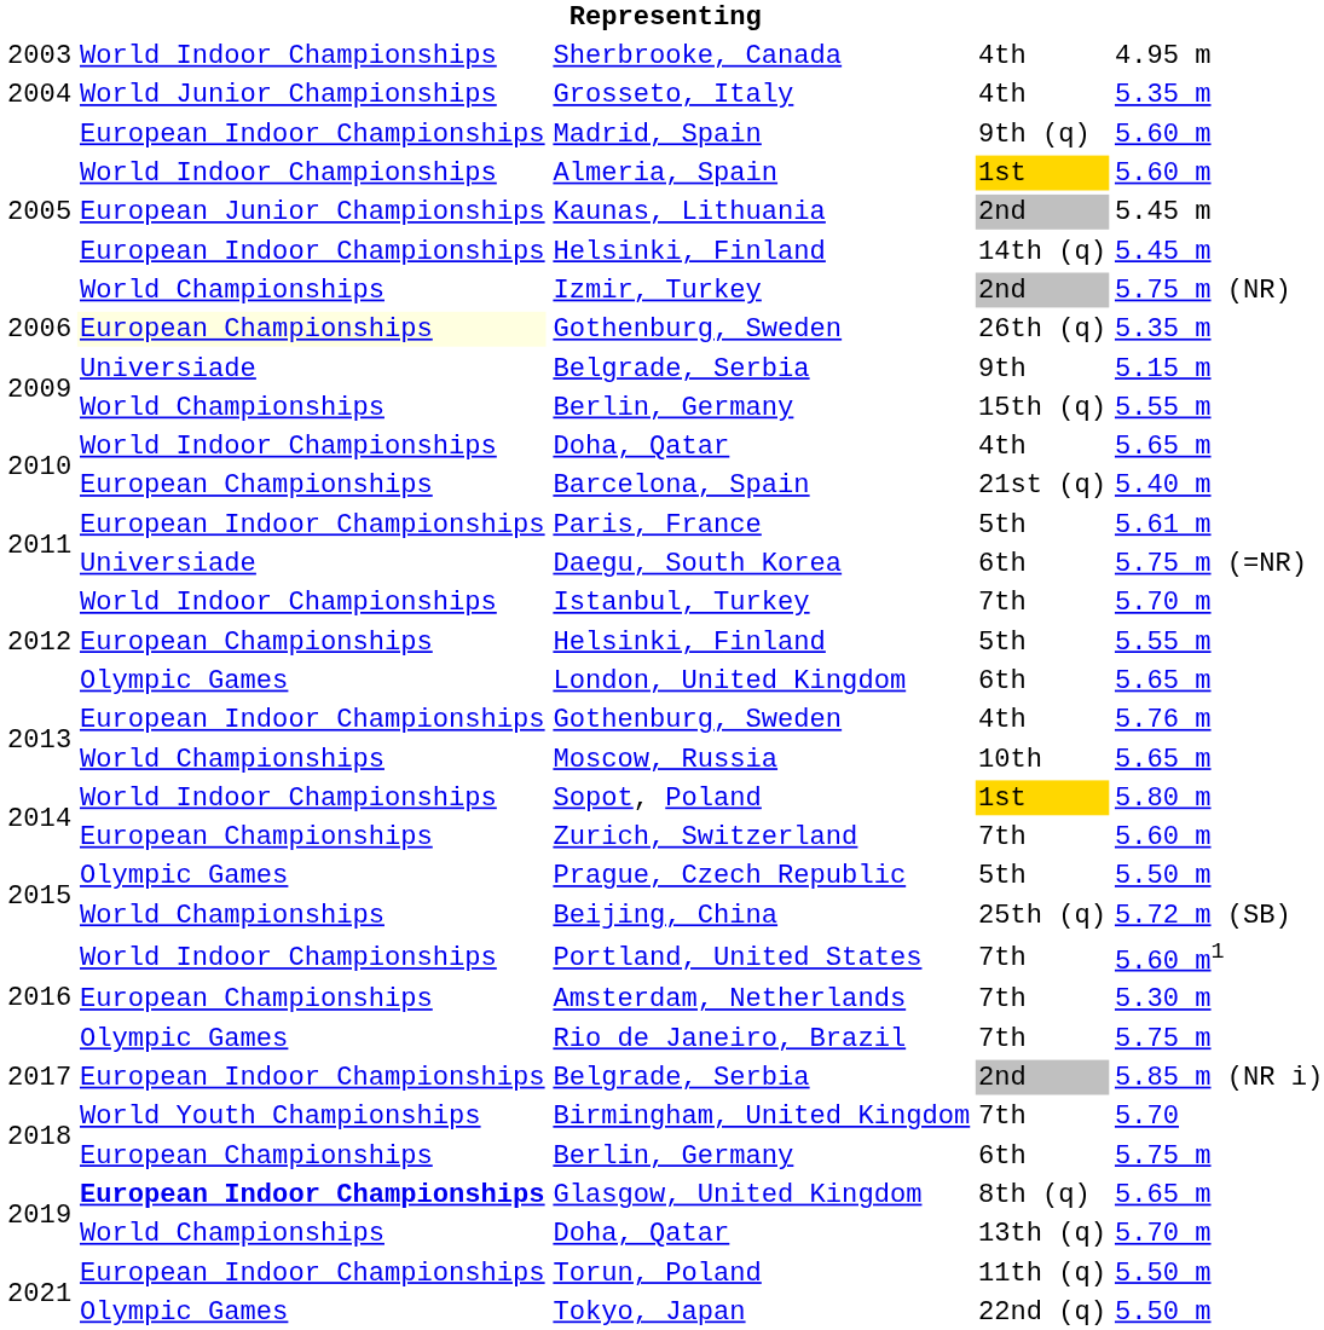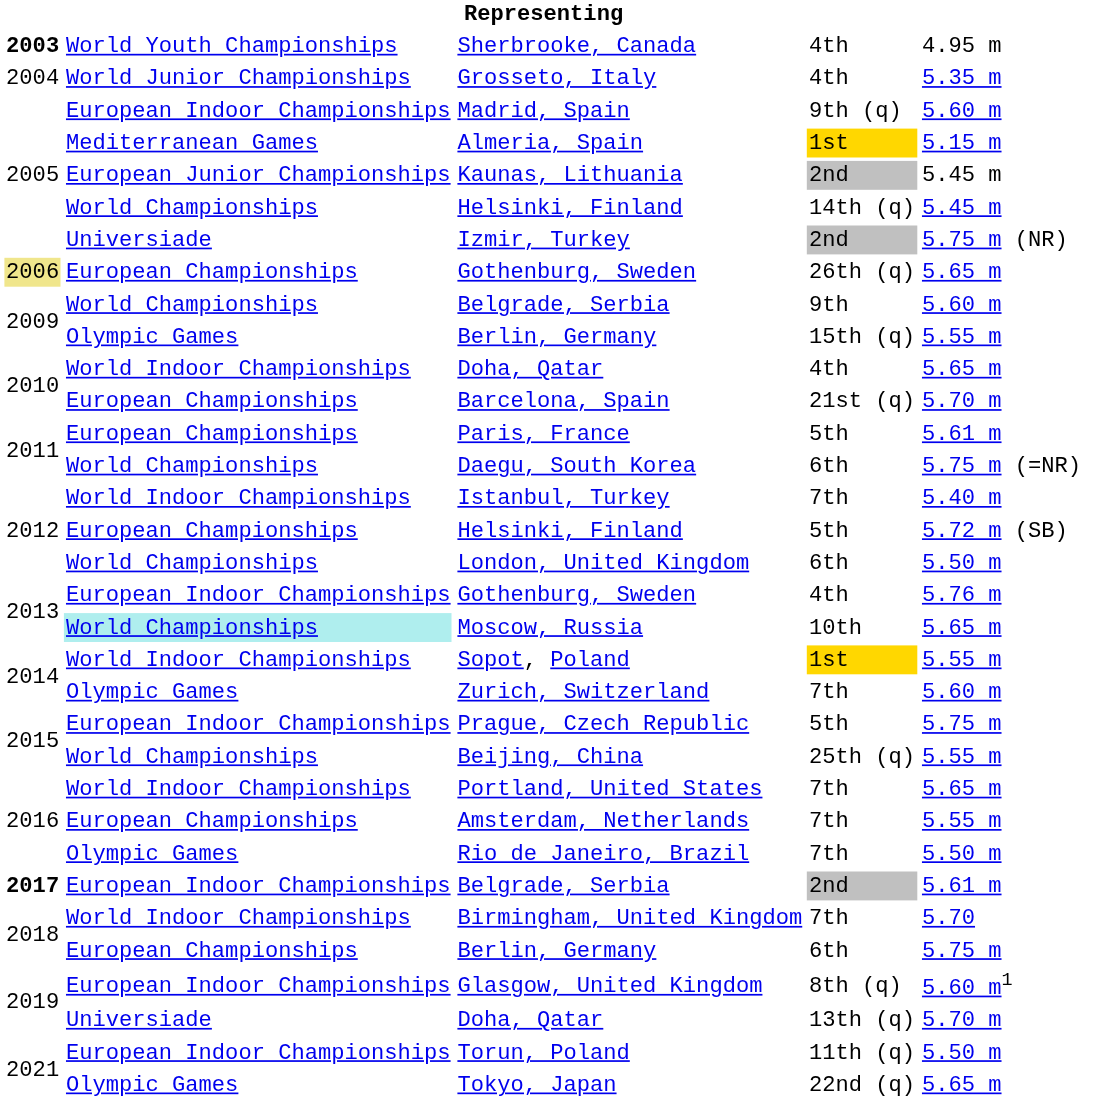Sherbrooke, Canada | column 1: normal -> bold
Sherbrooke, Canada | column 2: World Indoor Championships -> World Youth Championships
Almeria, Spain | column 2: World Indoor Championships -> Mediterranean Games
Almeria, Spain | column 5: 5.60 m -> 5.15 m
Helsinki, Finland / 14th (q) | column 2: European Indoor Championships -> World Championships
Izmir, Turkey | column 2: World Championships -> Universiade
Gothenburg, Sweden / 26th (q) | column 1: no background -> khaki background
Gothenburg, Sweden / 26th (q) | column 2: lightyellow background -> no background
Gothenburg, Sweden / 26th (q) | column 5: 5.35 m -> 5.65 m
Belgrade, Serbia / 9th | column 2: Universiade -> World Championships
Belgrade, Serbia / 9th | column 5: 5.15 m -> 5.60 m
Berlin, Germany / 15th (q) | column 2: World Championships -> Olympic Games
Barcelona, Spain | column 5: 5.40 m -> 5.70 m
Paris, France | column 2: European Indoor Championships -> European Championships
Daegu, South Korea | column 2: Universiade -> World Championships
Istanbul, Turkey | column 5: 5.70 m -> 5.40 m
Helsinki, Finland / 5th | column 5: 5.55 m -> 5.72 m (SB)
London, United Kingdom | column 2: Olympic Games -> World Championships
London, United Kingdom | column 5: 5.65 m -> 5.50 m
Moscow, Russia | column 2: no background -> paleturquoise background
Sopot, Poland | column 5: 5.80 m -> 5.55 m
Zurich, Switzerland | column 2: European Championships -> Olympic Games
Prague, Czech Republic | column 2: Olympic Games -> European Indoor Championships
Prague, Czech Republic | column 5: 5.50 m -> 5.75 m
Beijing, China | column 5: 5.72 m (SB) -> 5.55 m
Portland, United States | column 5: 5.60 m1 -> 5.65 m
Amsterdam, Netherlands | column 5: 5.30 m -> 5.55 m
Rio de Janeiro, Brazil | column 5: 5.75 m -> 5.50 m
Belgrade, Serbia / 2nd | column 1: normal -> bold
Belgrade, Serbia / 2nd | column 5: 5.85 m (NR i) -> 5.61 m
Birmingham, United Kingdom | column 2: World Youth Championships -> World Indoor Championships
Glasgow, United Kingdom | column 2: bold -> normal
Glasgow, United Kingdom | column 5: 5.65 m -> 5.60 m1
Doha, Qatar / 13th (q) | column 2: World Championships -> Universiade
Tokyo, Japan | column 5: 5.50 m -> 5.65 m
